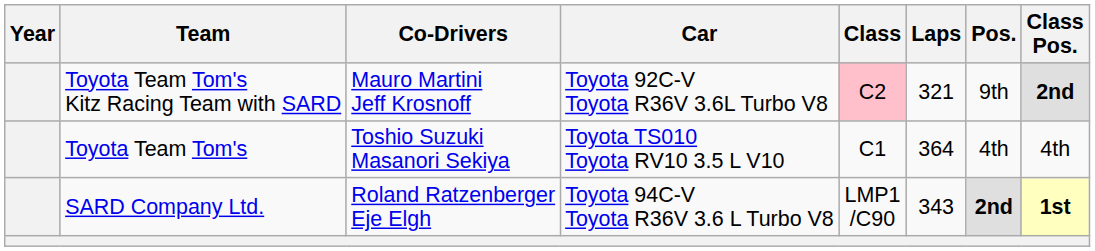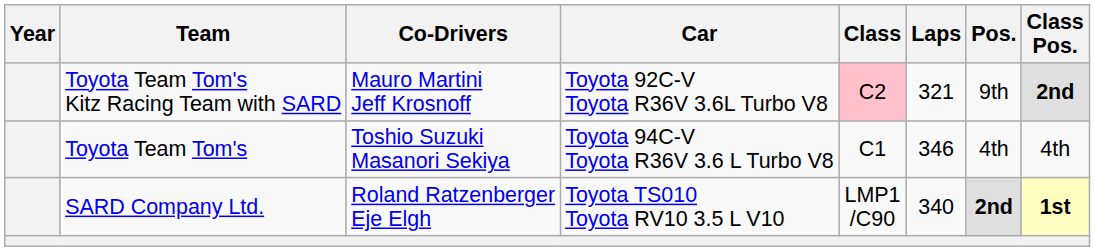Toyota Team Tom's | Car: Toyota TS010 Toyota RV10 3.5 L V10 -> Toyota 94C-V Toyota R36V 3.6 L Turbo V8
Toyota Team Tom's | Laps: 364 -> 346
SARD Company Ltd. | Car: Toyota 94C-V Toyota R36V 3.6 L Turbo V8 -> Toyota TS010 Toyota RV10 3.5 L V10
SARD Company Ltd. | Laps: 343 -> 340
